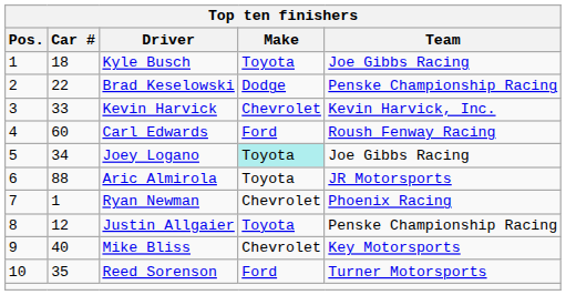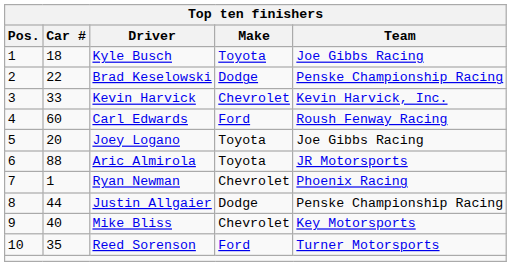Joey Logano | Car #: 34 -> 20
Joey Logano | Make: paleturquoise background -> no background
Justin Allgaier | Car #: 12 -> 44
Justin Allgaier | Make: Toyota -> Dodge
